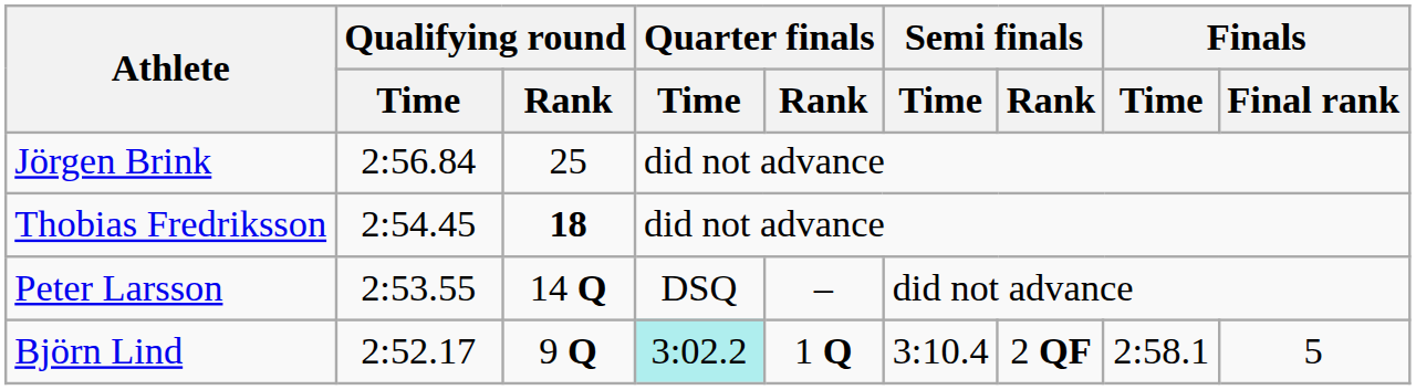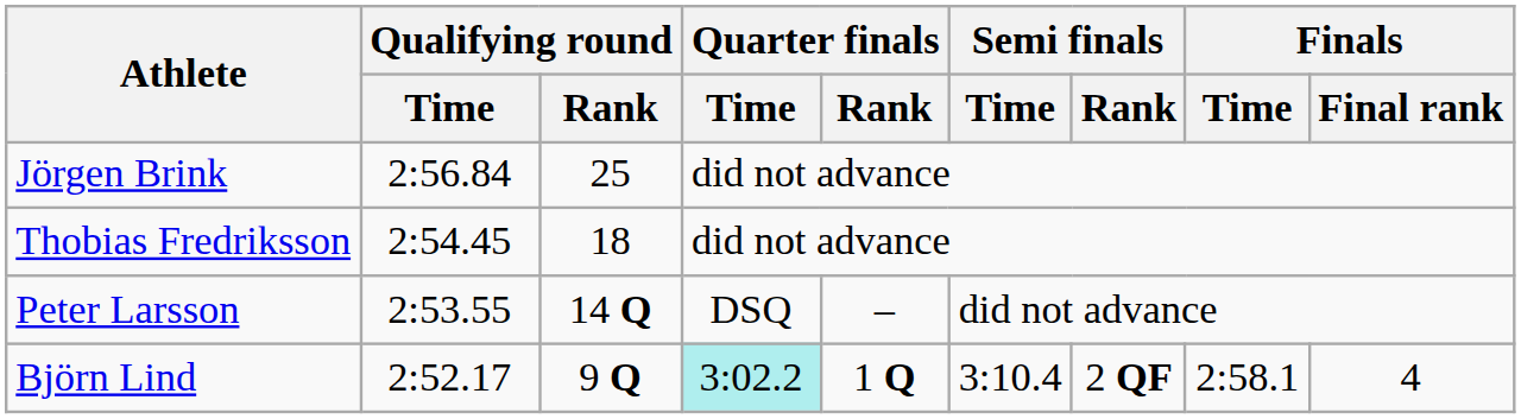Thobias Fredriksson | Qualifying round / Rank: bold -> normal
Björn Lind | Finals / Final rank: 5 -> 4
